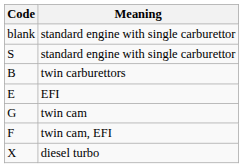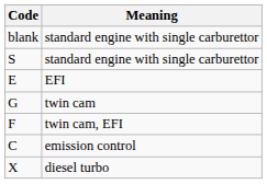- row: B | twin carburettors
+ row: C | emission control
